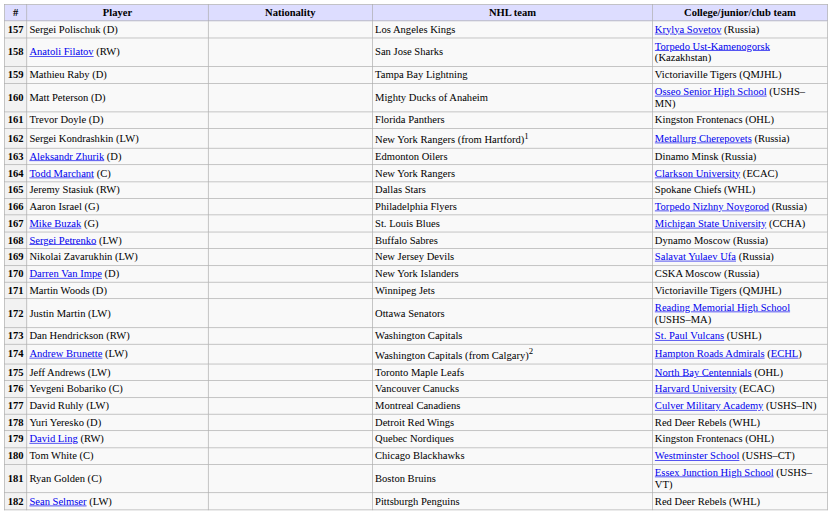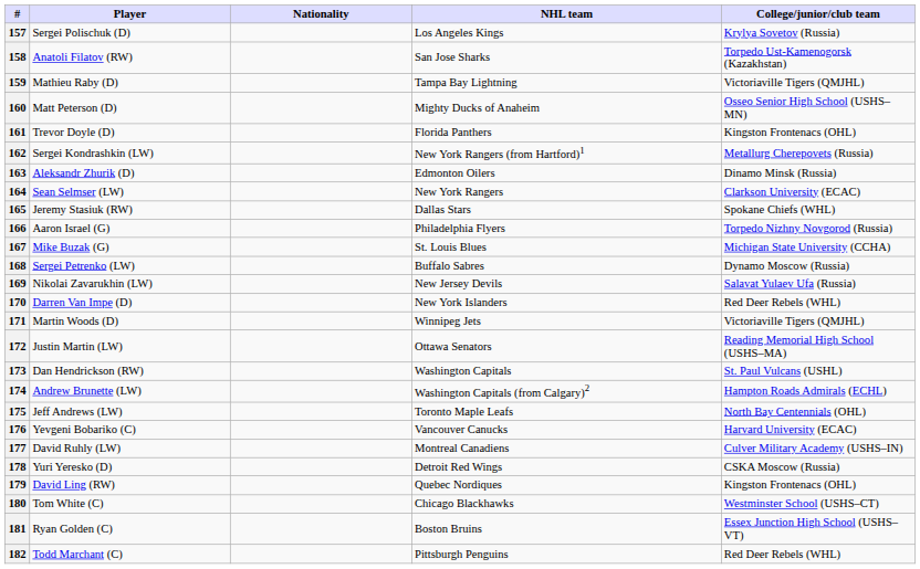164 | Player: Todd Marchant (C) -> Sean Selmser (LW)
170 | College/junior/club team: CSKA Moscow (Russia) -> Red Deer Rebels (WHL)
178 | College/junior/club team: Red Deer Rebels (WHL) -> CSKA Moscow (Russia)
182 | Player: Sean Selmser (LW) -> Todd Marchant (C)
